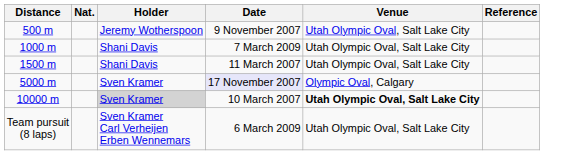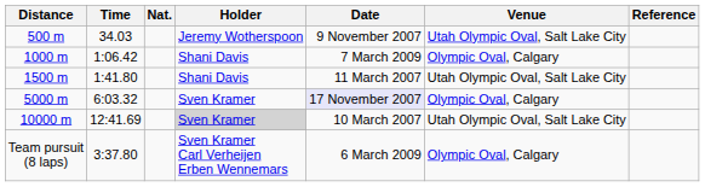+ column: Time | 34.03 | 1:06.42 | 1:41.80 | 6:03.32 | 12:41.69 | 3:37.80
1000 m | Venue: Utah Olympic Oval, Salt Lake City -> Olympic Oval, Calgary
10000 m | Venue: bold -> normal
Team pursuit (8 laps) | Venue: Utah Olympic Oval, Salt Lake City -> Olympic Oval, Calgary
